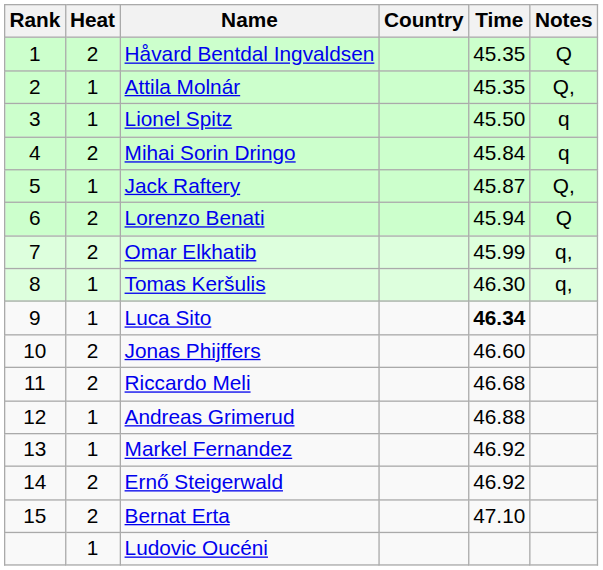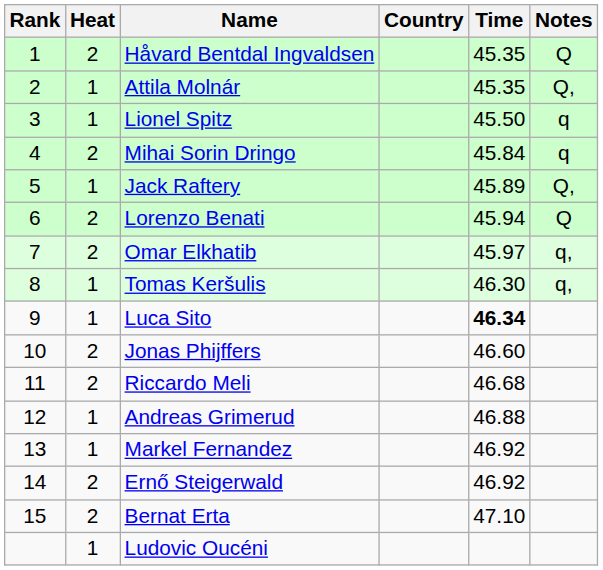Jack Raftery | Time: 45.87 -> 45.89
Omar Elkhatib | Time: 45.99 -> 45.97
